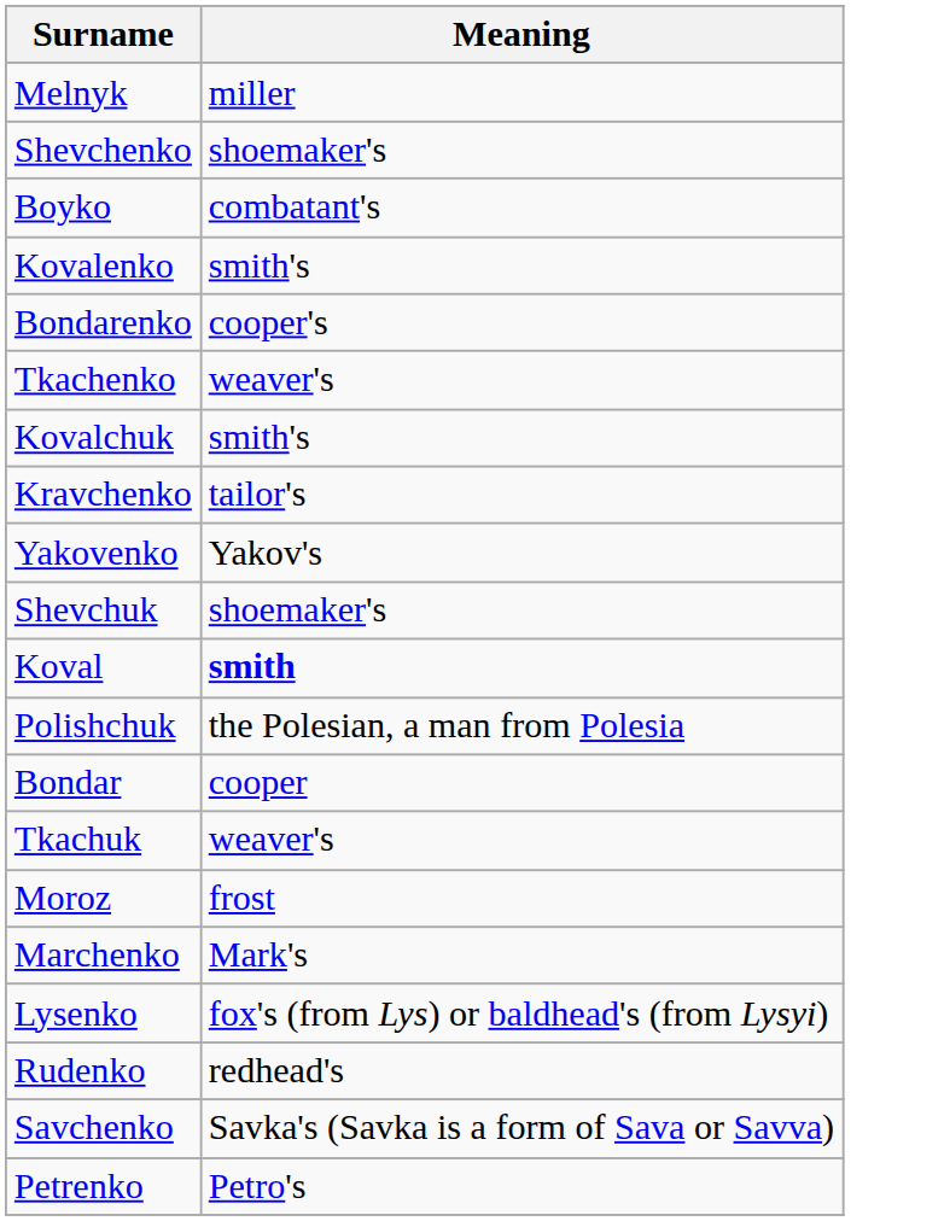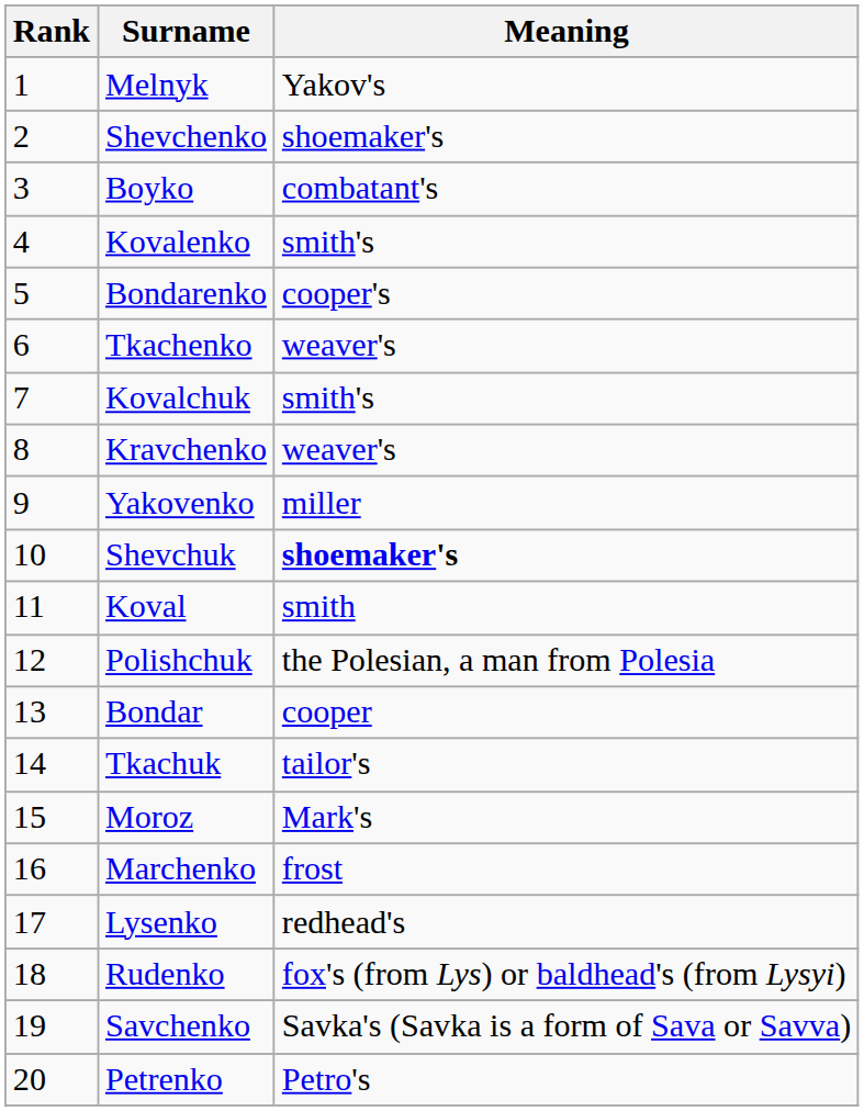+ column: Rank | 1 | 2 | 3 | 4 | 5 | 6 | 7 | 8 | 9 | 10 | 11 | 12 | 13 | 14 | 15 | 16 | 17 | 18 | 19 | 20
Melnyk | Meaning: miller -> Yakov's
Kravchenko | Meaning: tailor's -> weaver's
Yakovenko | Meaning: Yakov's -> miller
Shevchuk | Meaning: normal -> bold
Koval | Meaning: bold -> normal
Tkachuk | Meaning: weaver's -> tailor's
Moroz | Meaning: frost -> Mark's
Marchenko | Meaning: Mark's -> frost
Lysenko | Meaning: fox's (from Lys) or baldhead's (from Lysyi) -> redhead's
Rudenko | Meaning: redhead's -> fox's (from Lys) or baldhead's (from Lysyi)
